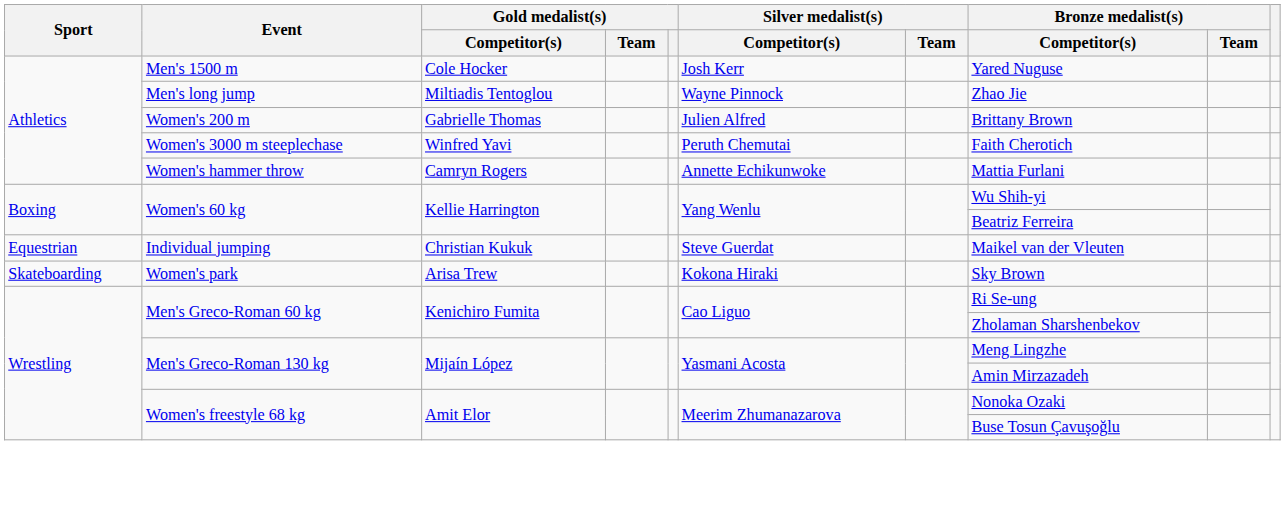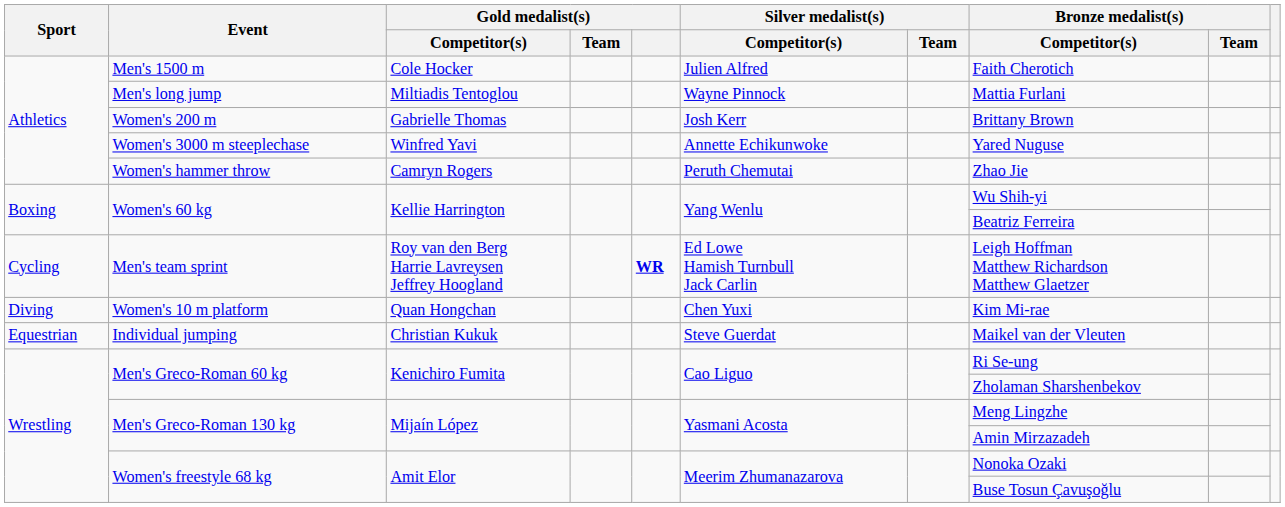Men's 1500 m | Silver medalist(s) / Competitor(s): Josh Kerr -> Julien Alfred
Men's 1500 m | Bronze medalist(s) / Competitor(s): Yared Nuguse -> Faith Cherotich
Men's long jump | Bronze medalist(s) / Competitor(s): Zhao Jie -> Mattia Furlani
Women's 200 m | Silver medalist(s) / Competitor(s): Julien Alfred -> Josh Kerr
Women's 3000 m steeplechase | Silver medalist(s) / Competitor(s): Peruth Chemutai -> Annette Echikunwoke
Women's 3000 m steeplechase | Bronze medalist(s) / Competitor(s): Faith Cherotich -> Yared Nuguse
Women's hammer throw | Silver medalist(s) / Competitor(s): Annette Echikunwoke -> Peruth Chemutai
Women's hammer throw | Bronze medalist(s) / Competitor(s): Mattia Furlani -> Zhao Jie
+ row: Cycling | Men's team sprint | Roy van den Berg Harrie Lavreysen Jeffrey Hoogland | WR | Ed Lowe Hamish Turnbull Jack Carlin | Leigh Hoffman Matthew Richardson Matthew Glaetzer
+ row: Diving | Women's 10 m platform | Quan Hongchan | Chen Yuxi | Kim Mi-rae
- row: Skateboarding | Women's park | Arisa Trew | Kokona Hiraki | Sky Brown
